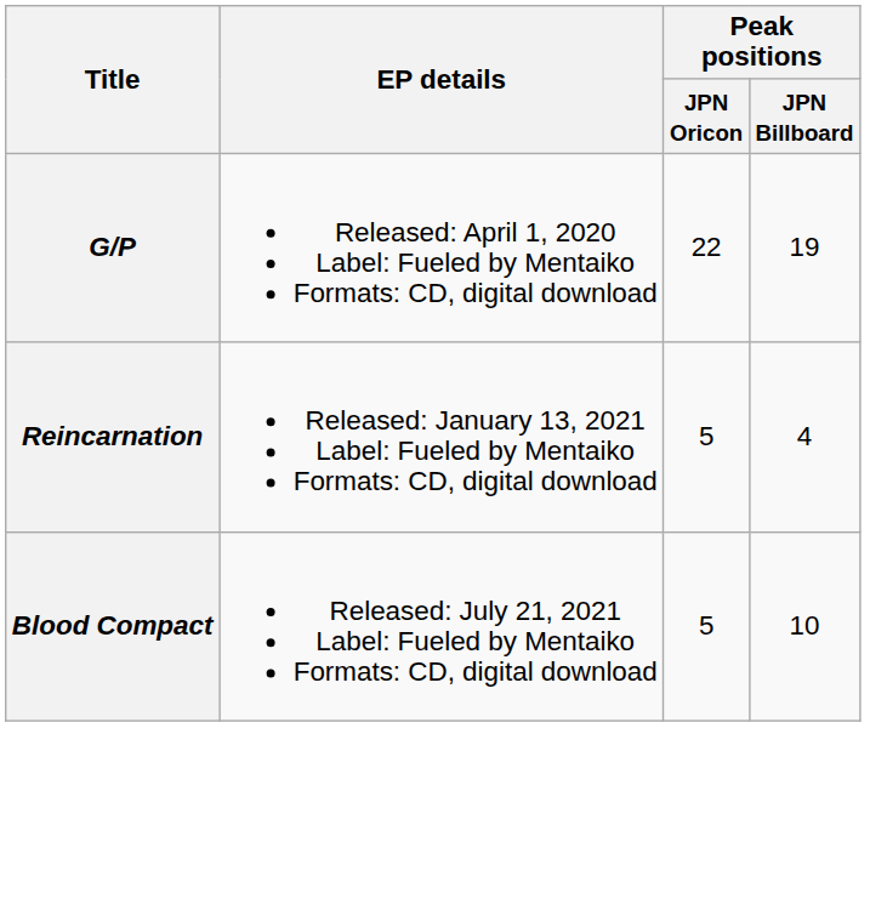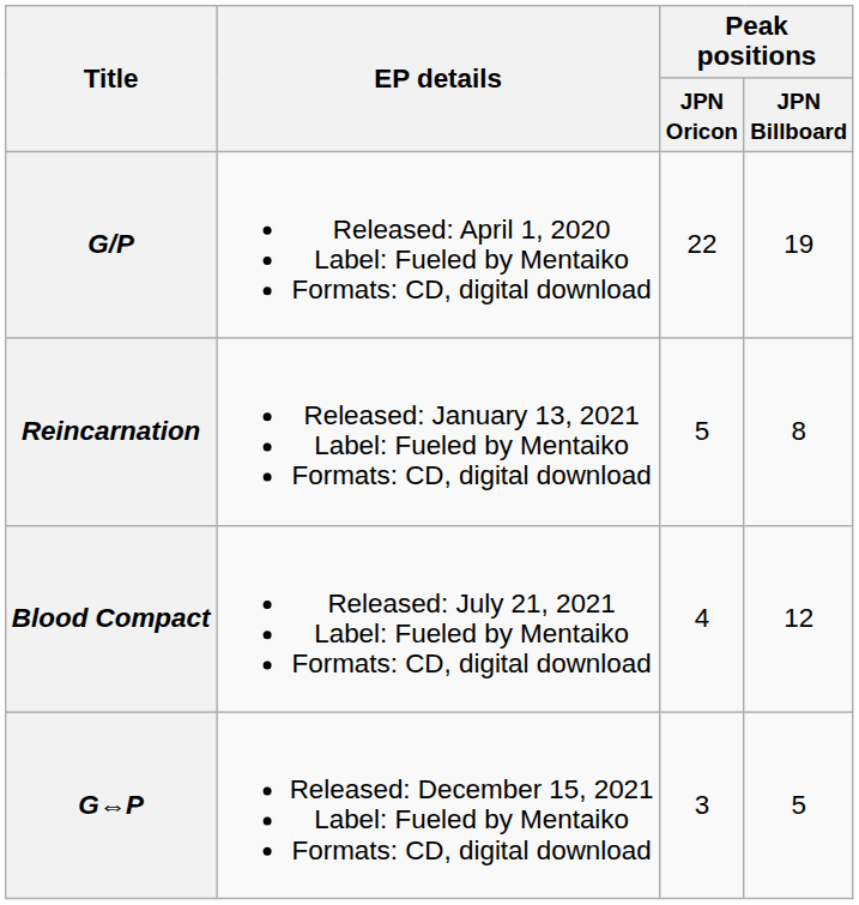Reincarnation | Peak positions / JPN Billboard: 4 -> 8
Blood Compact | Peak positions / JPN Oricon: 5 -> 4
Blood Compact | Peak positions / JPN Billboard: 10 -> 12
+ row: G⇔P | Released: December 15, 2021 Label: Fueled by Mentaiko Formats: CD, digital download | 3 | 5
